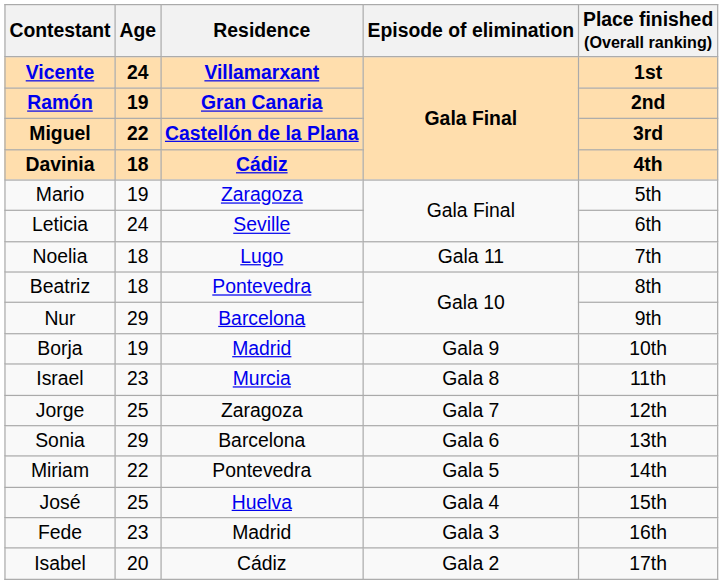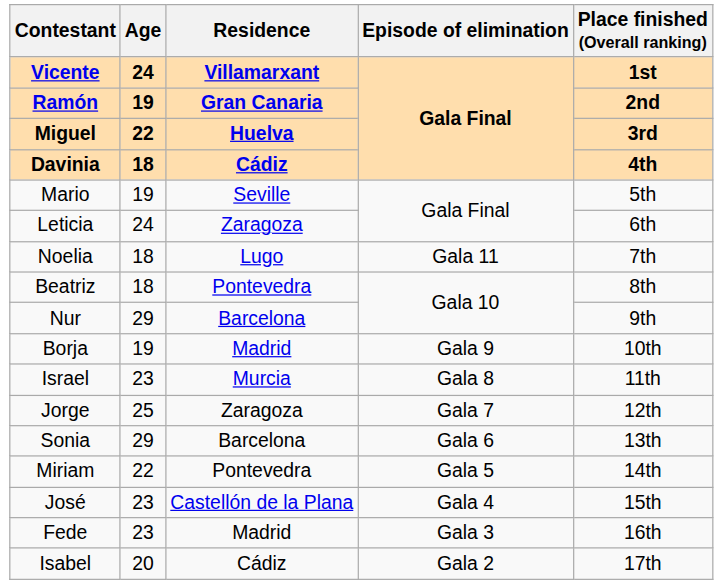Miguel | Residence: Castellón de la Plana -> Huelva
Mario | Residence: Zaragoza -> Seville
Leticia | Residence: Seville -> Zaragoza
José | Age: 25 -> 23
José | Residence: Huelva -> Castellón de la Plana
